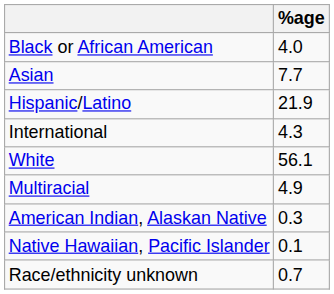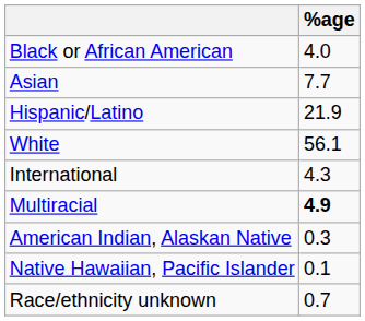rows swapped: White <-> International
Multiracial | %age: normal -> bold
